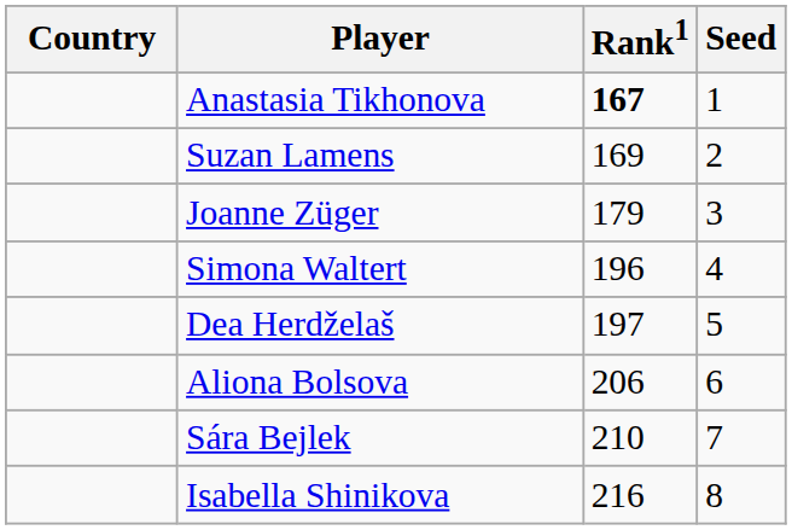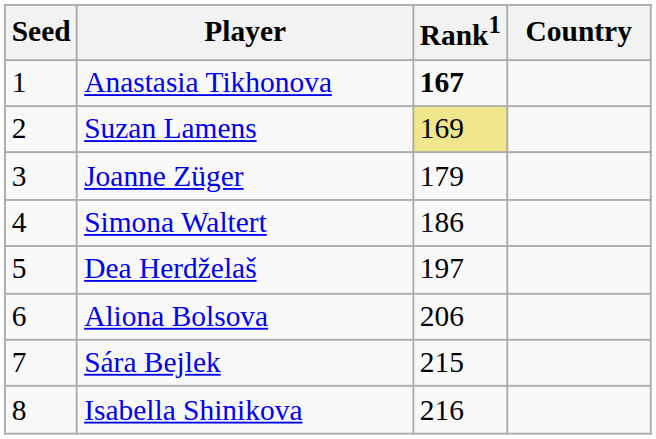columns swapped: Country <-> Seed
Suzan Lamens | Rank1: no background -> khaki background
Simona Waltert | Rank1: 196 -> 186
Sára Bejlek | Rank1: 210 -> 215
